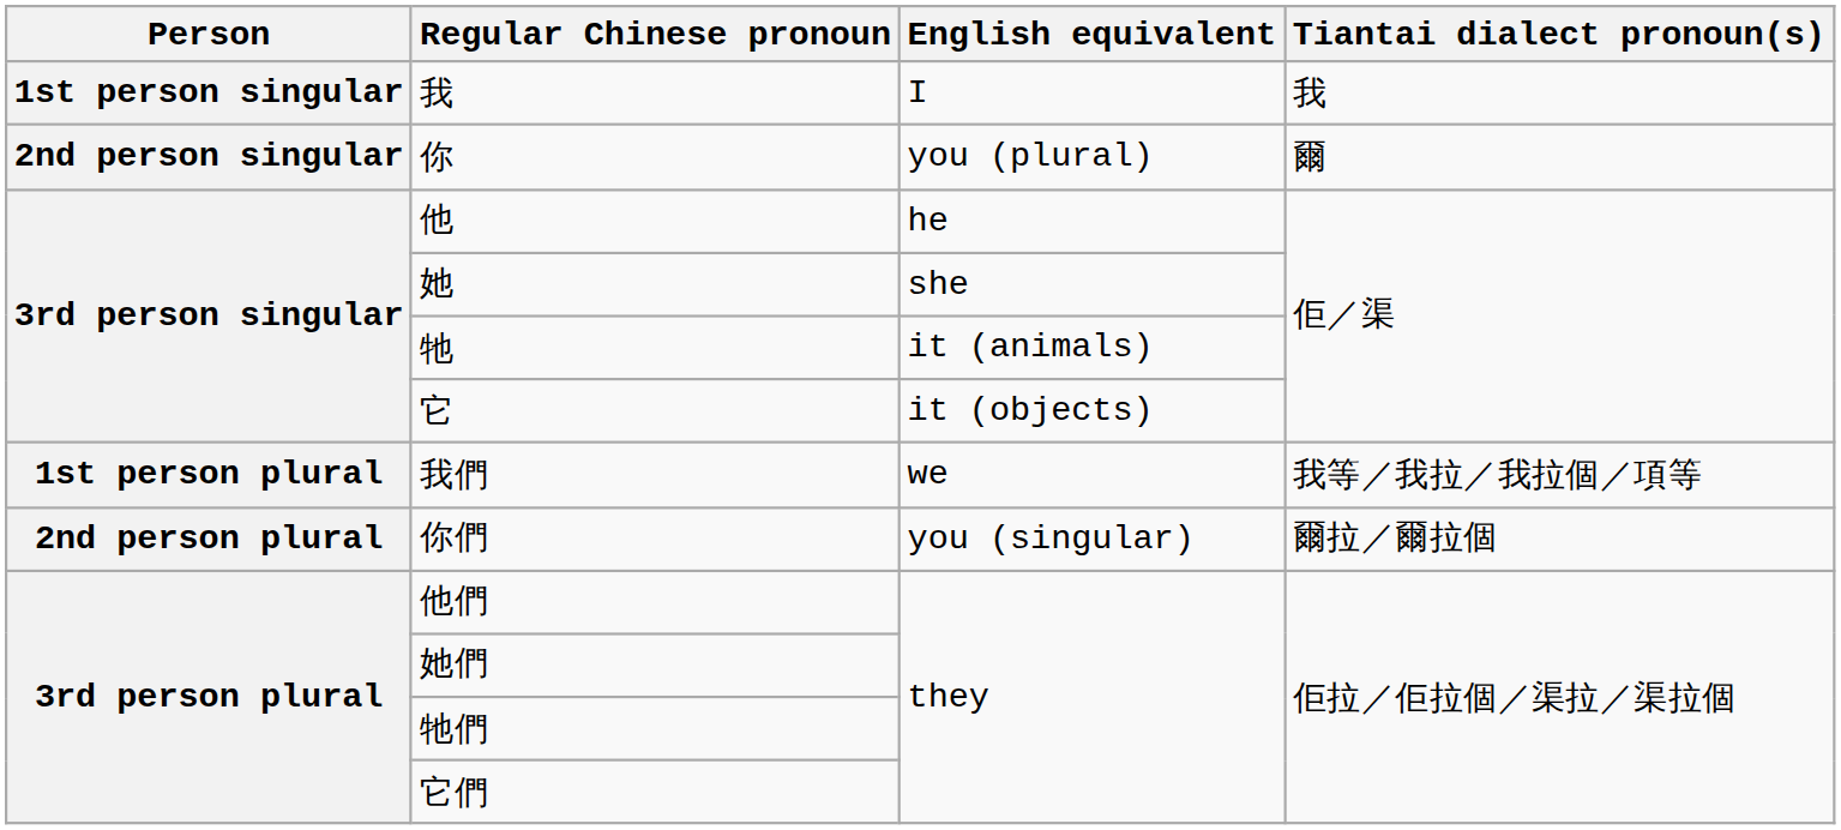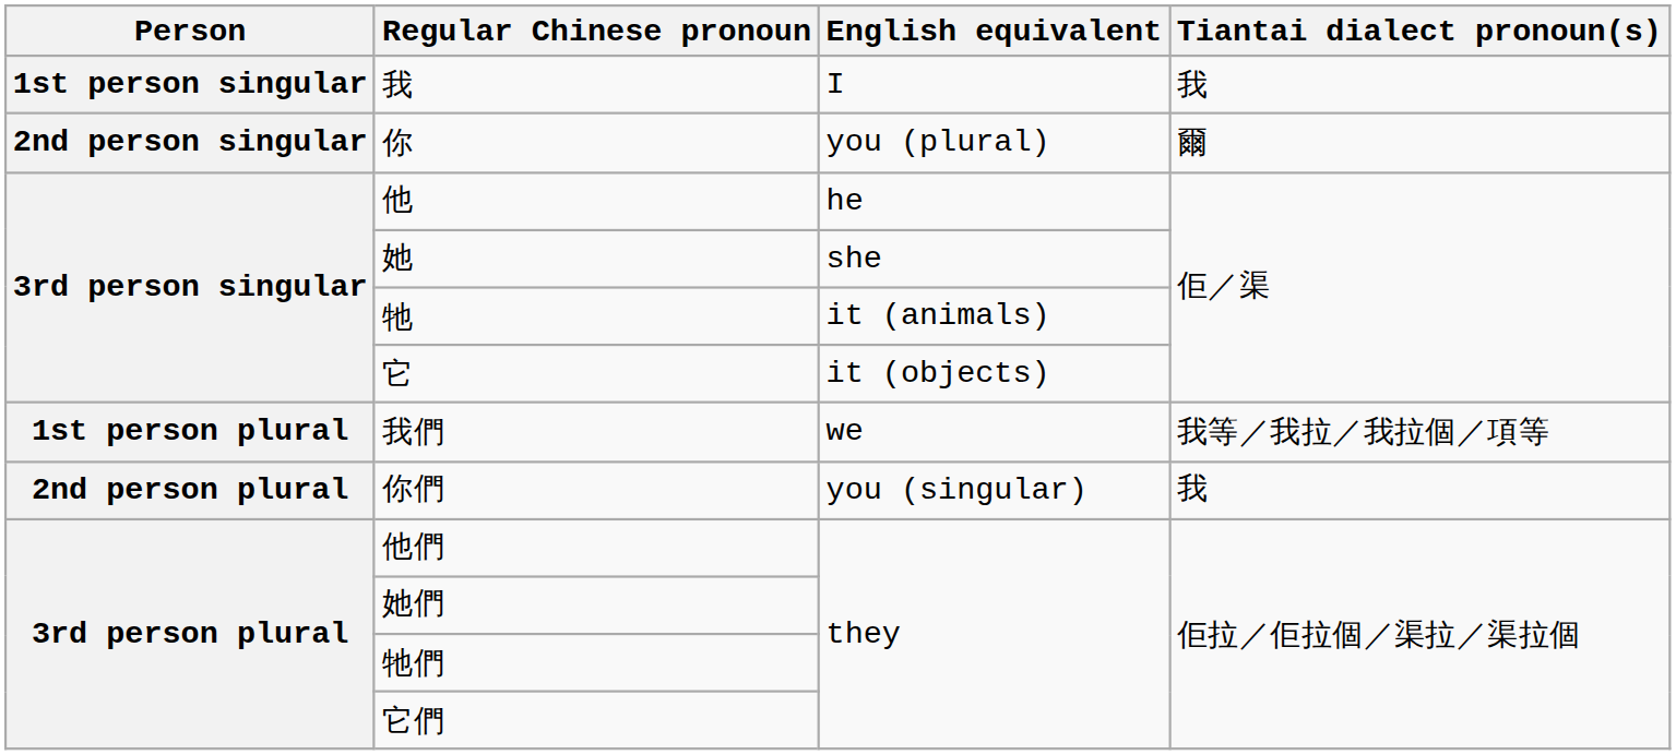你們 | Tiantai dialect pronoun(s): 爾拉／爾拉個 -> 我
